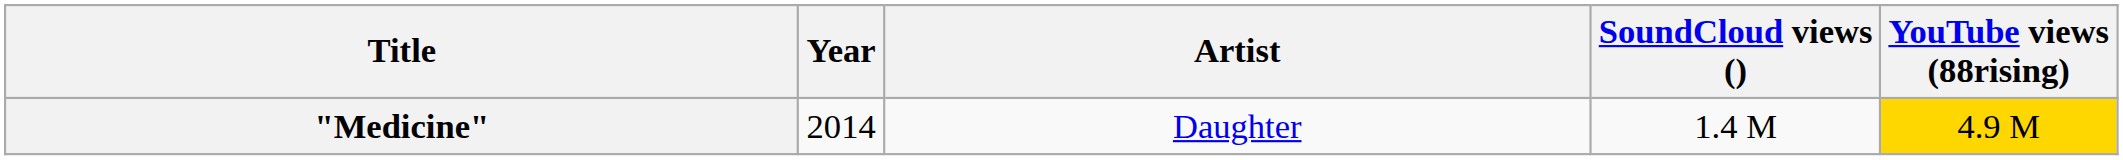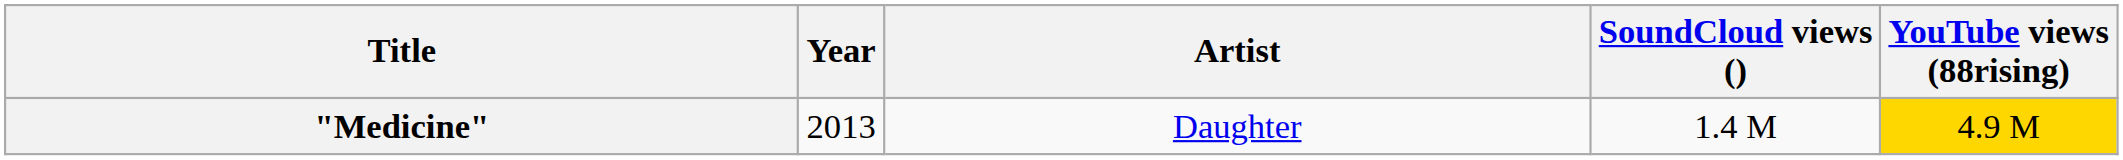"Medicine" | Year: 2014 -> 2013
